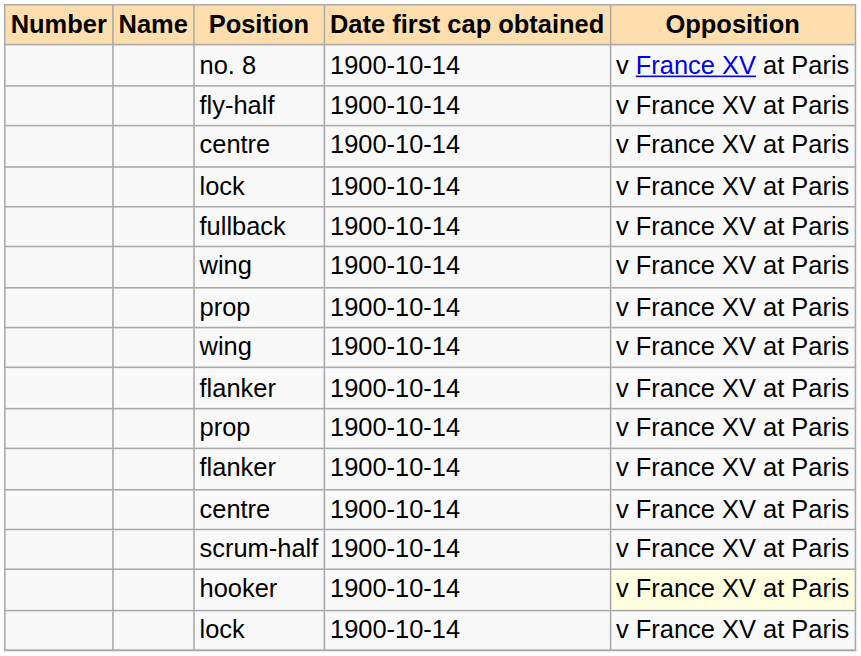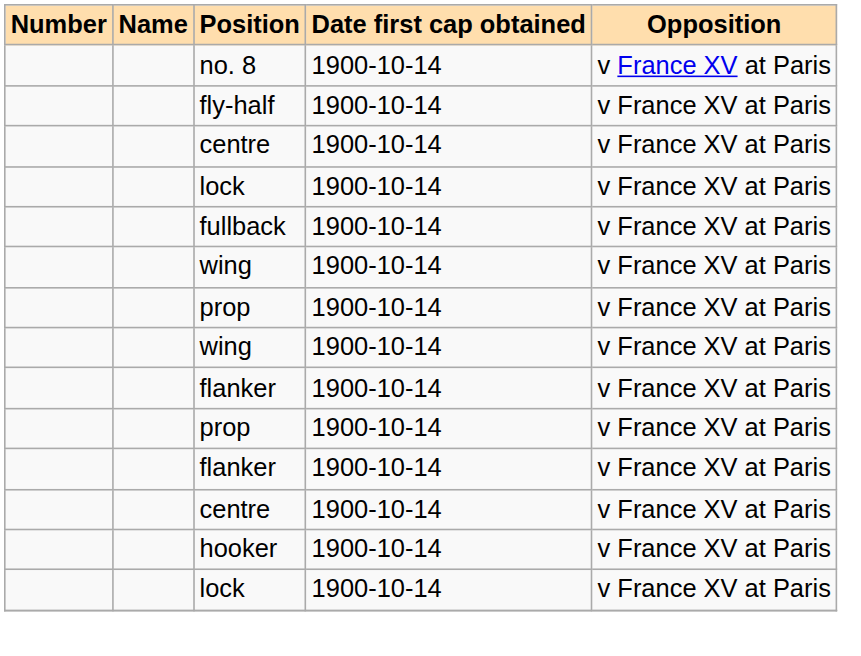- row: scrum-half | 1900-10-14 | v France XV at Paris
hooker | Opposition: lightyellow background -> no background
